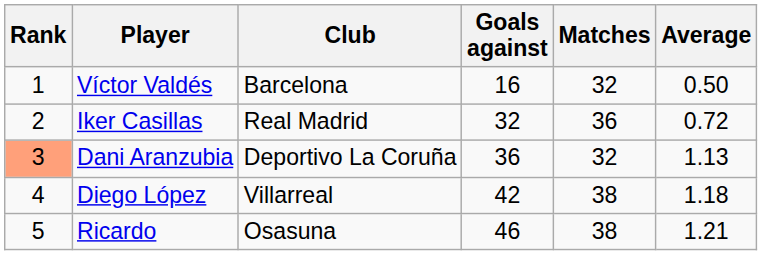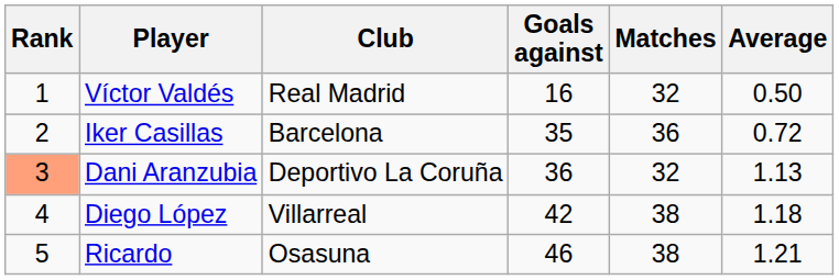Víctor Valdés | Club: Barcelona -> Real Madrid
Iker Casillas | Club: Real Madrid -> Barcelona
Iker Casillas | Goals against: 32 -> 35
